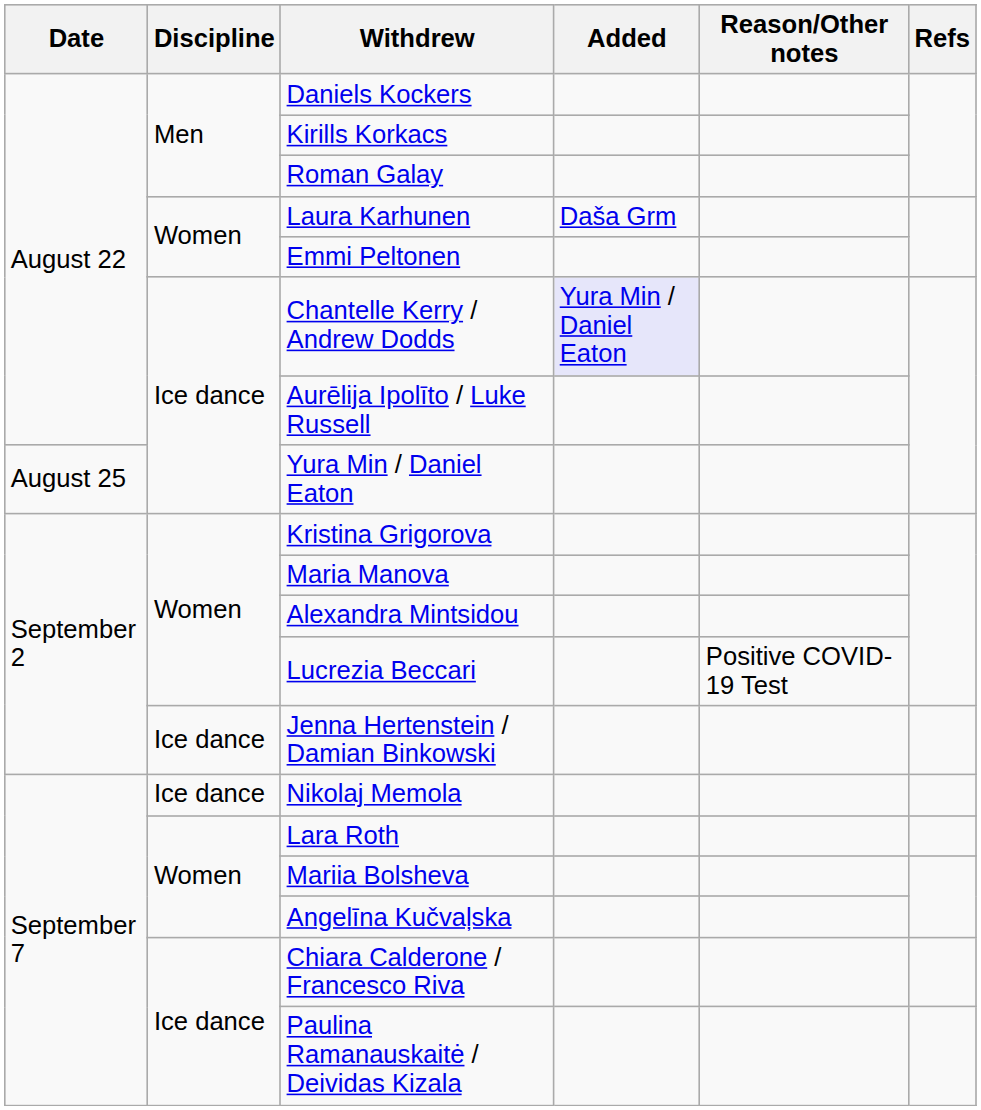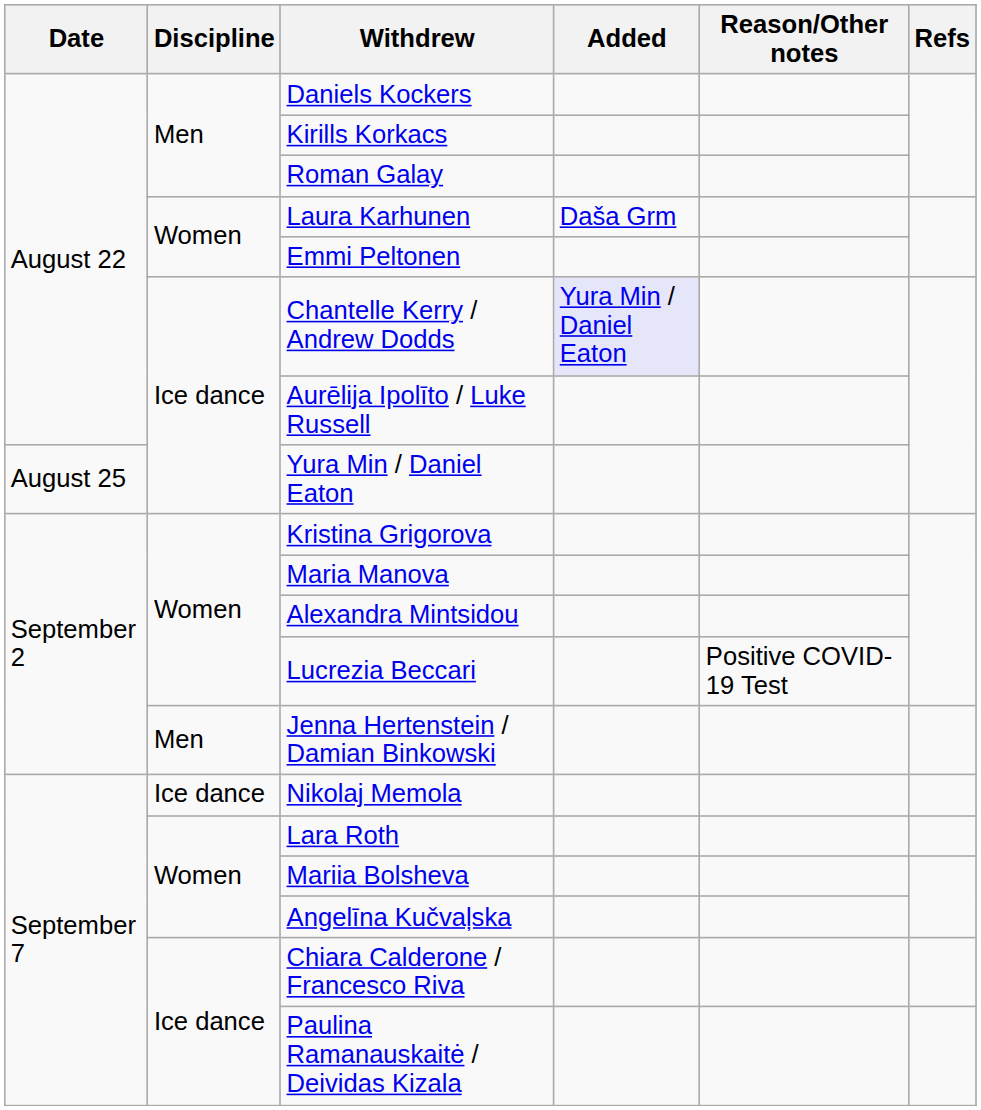Jenna Hertenstein / Damian Binkowski | Discipline: Ice dance -> Men
